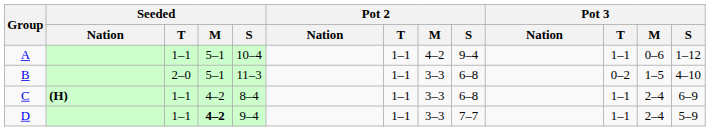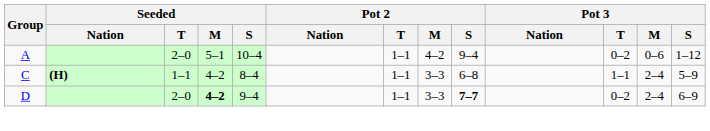A | Seeded / T: 1–1 -> 2–0
A | Pot 3 / T: 1–1 -> 0–2
- row: B | 2–0 | 5–1 | 11–3 | 1–1 | 3–3 | 6–8 | 0–2 | 1–5 | 4–10
C | Pot 3 / S: 6–9 -> 5–9
D | Seeded / T: 1–1 -> 2–0
D | Pot 2 / S: normal -> bold
D | Pot 3 / T: 1–1 -> 0–2
D | Pot 3 / S: 5–9 -> 6–9
